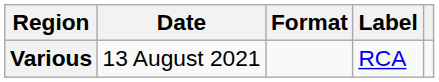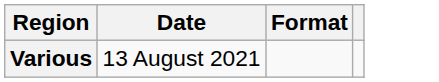- column: Label | RCA
